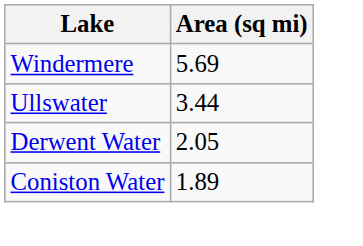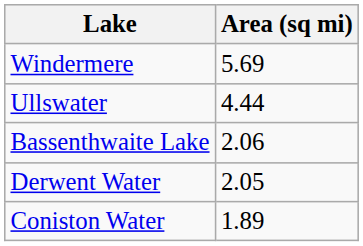Ullswater | Area (sq mi): 3.44 -> 4.44
+ row: Bassenthwaite Lake | 2.06
